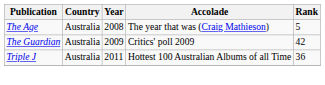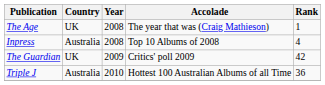The Age | Country: Australia -> UK
The Age | Rank: 5 -> 1
+ row: Inpress | Australia | 2008 | Top 10 Albums of 2008 | 4
The Guardian | Country: Australia -> UK
Triple J | Year: 2011 -> 2010
